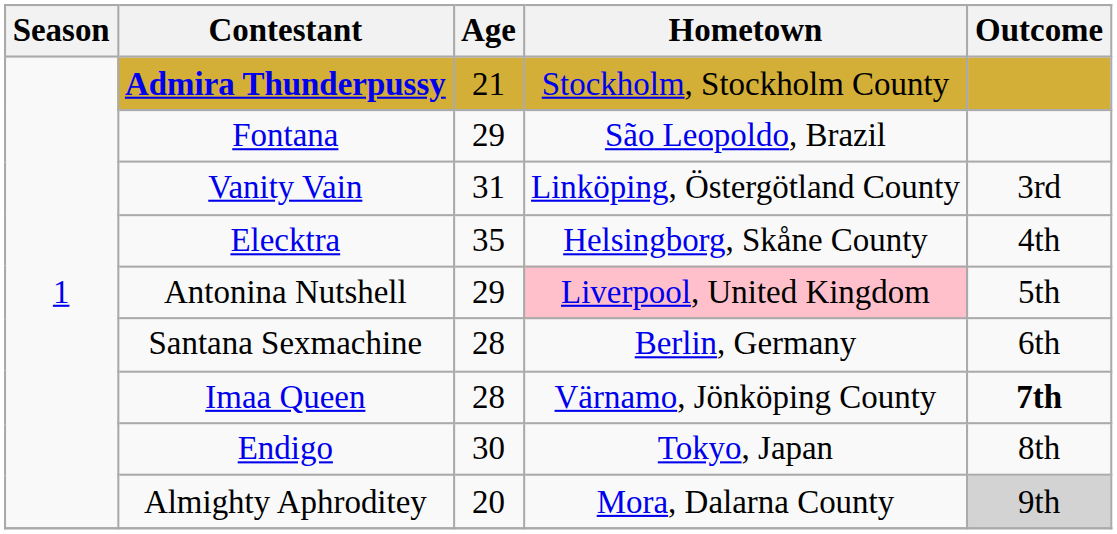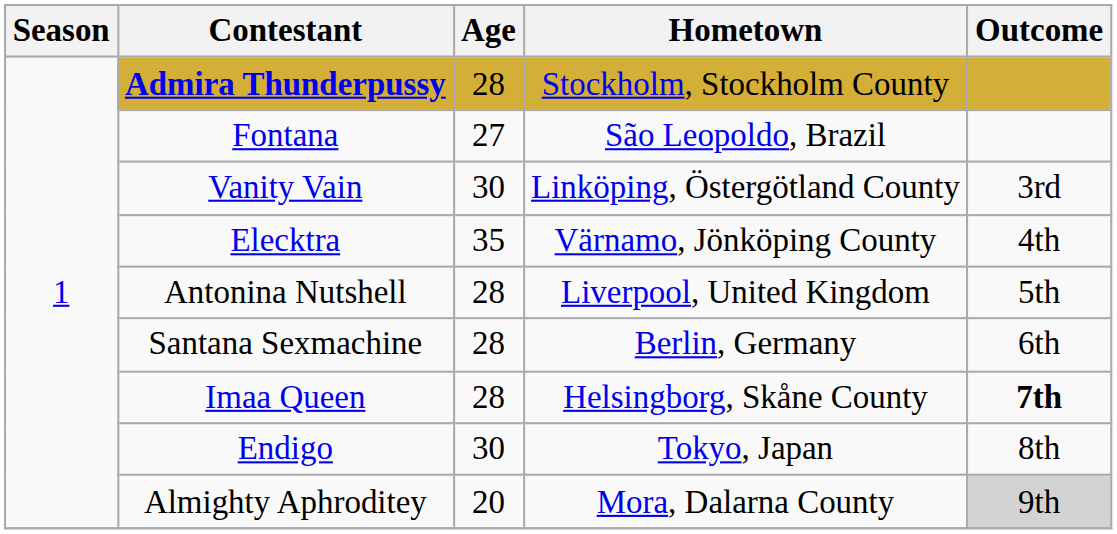Admira Thunderpussy | Age: 21 -> 28
Fontana | Age: 29 -> 27
Vanity Vain | Age: 31 -> 30
Elecktra | Hometown: Helsingborg, Skåne County -> Värnamo, Jönköping County
Antonina Nutshell | Age: 29 -> 28
Antonina Nutshell | Hometown: pink background -> no background
Imaa Queen | Hometown: Värnamo, Jönköping County -> Helsingborg, Skåne County
